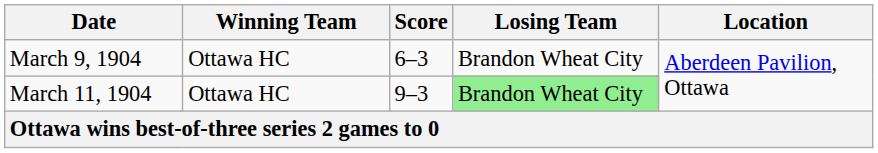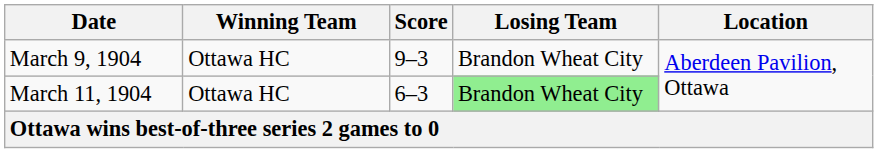March 9, 1904 | Score: 6–3 -> 9–3
March 11, 1904 | Score: 9–3 -> 6–3
